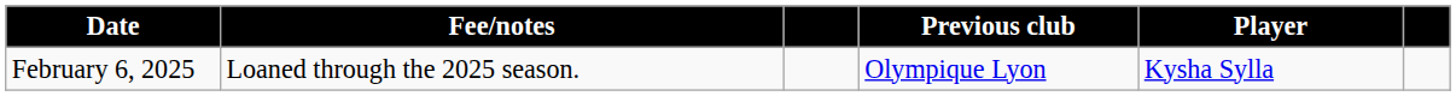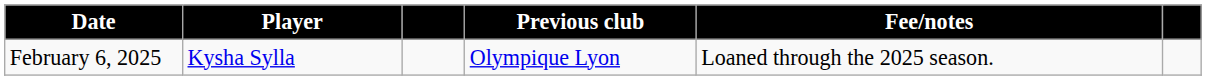columns swapped: Player <-> Fee/notes
